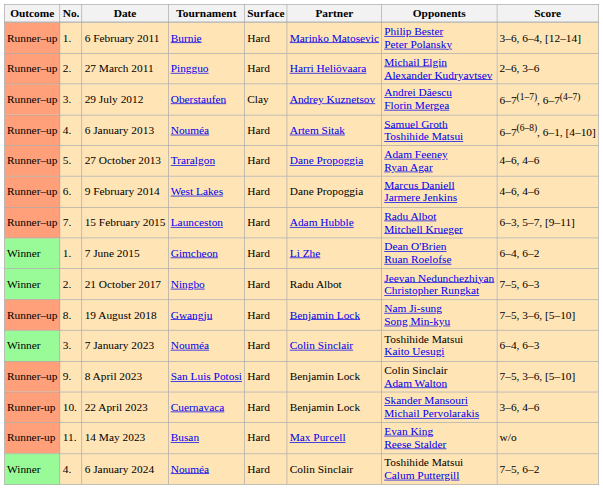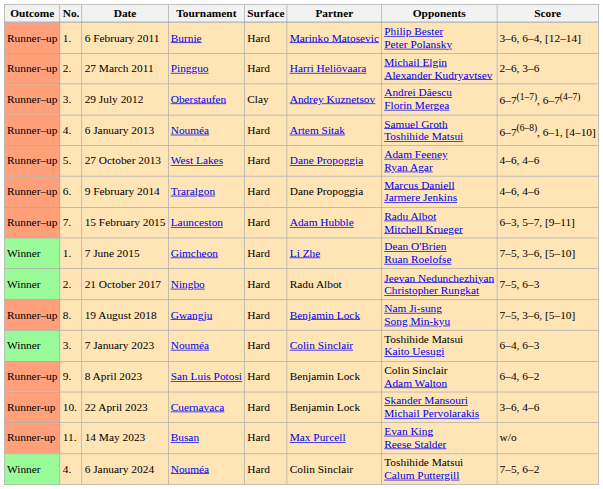27 October 2013 | Tournament: Traralgon -> West Lakes
9 February 2014 | Tournament: West Lakes -> Traralgon
7 June 2015 | Score: 6–4, 6–2 -> 7–5, 3–6, [5–10]
8 April 2023 | Score: 7–5, 3–6, [5–10] -> 6–4, 6–2
